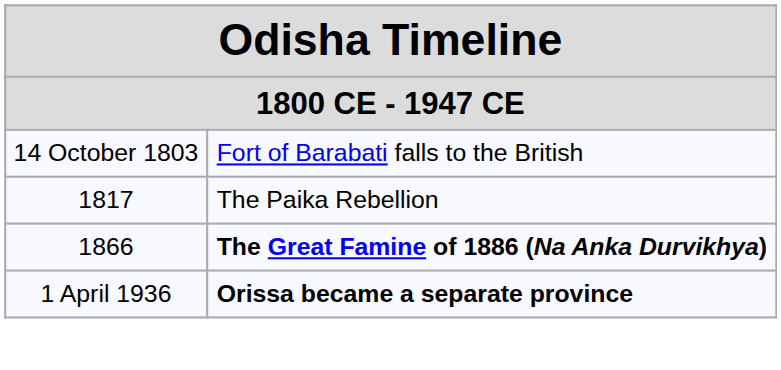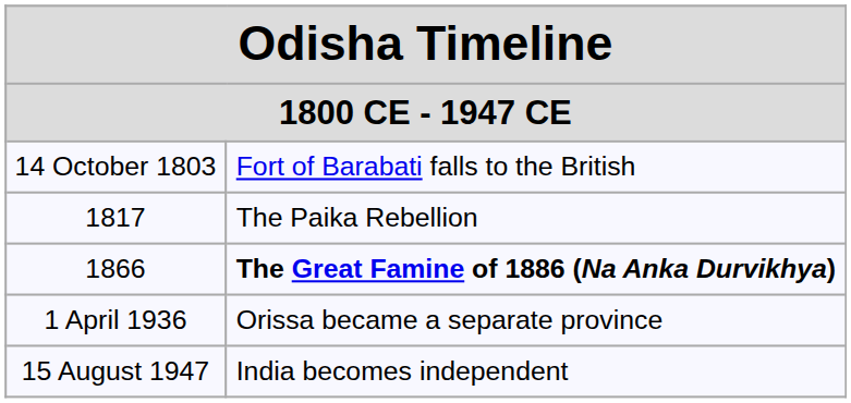1 April 1936 | column 2: bold -> normal
+ row: 15 August 1947 | India becomes independent
